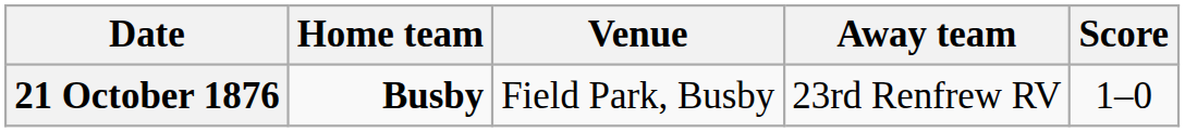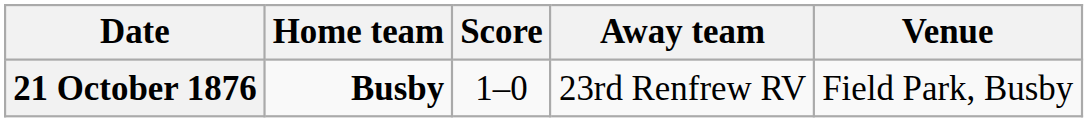columns swapped: Score <-> Venue
